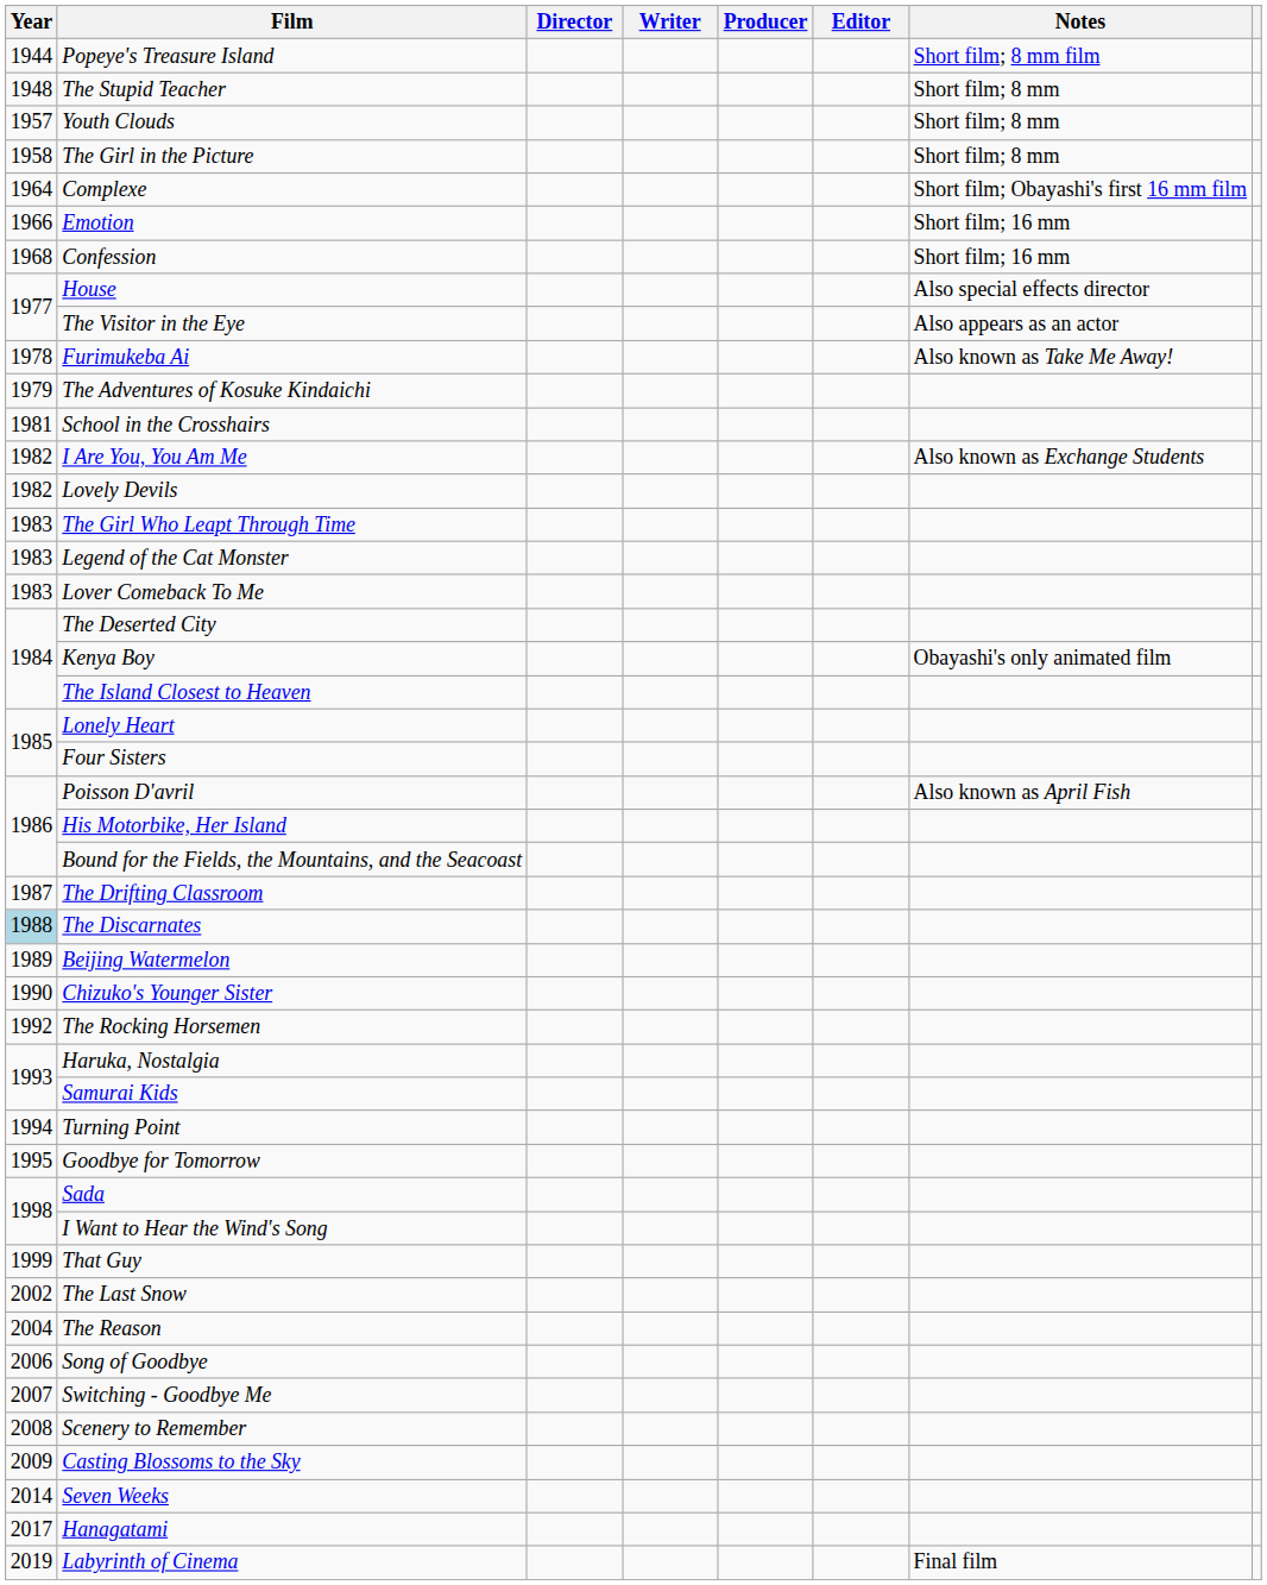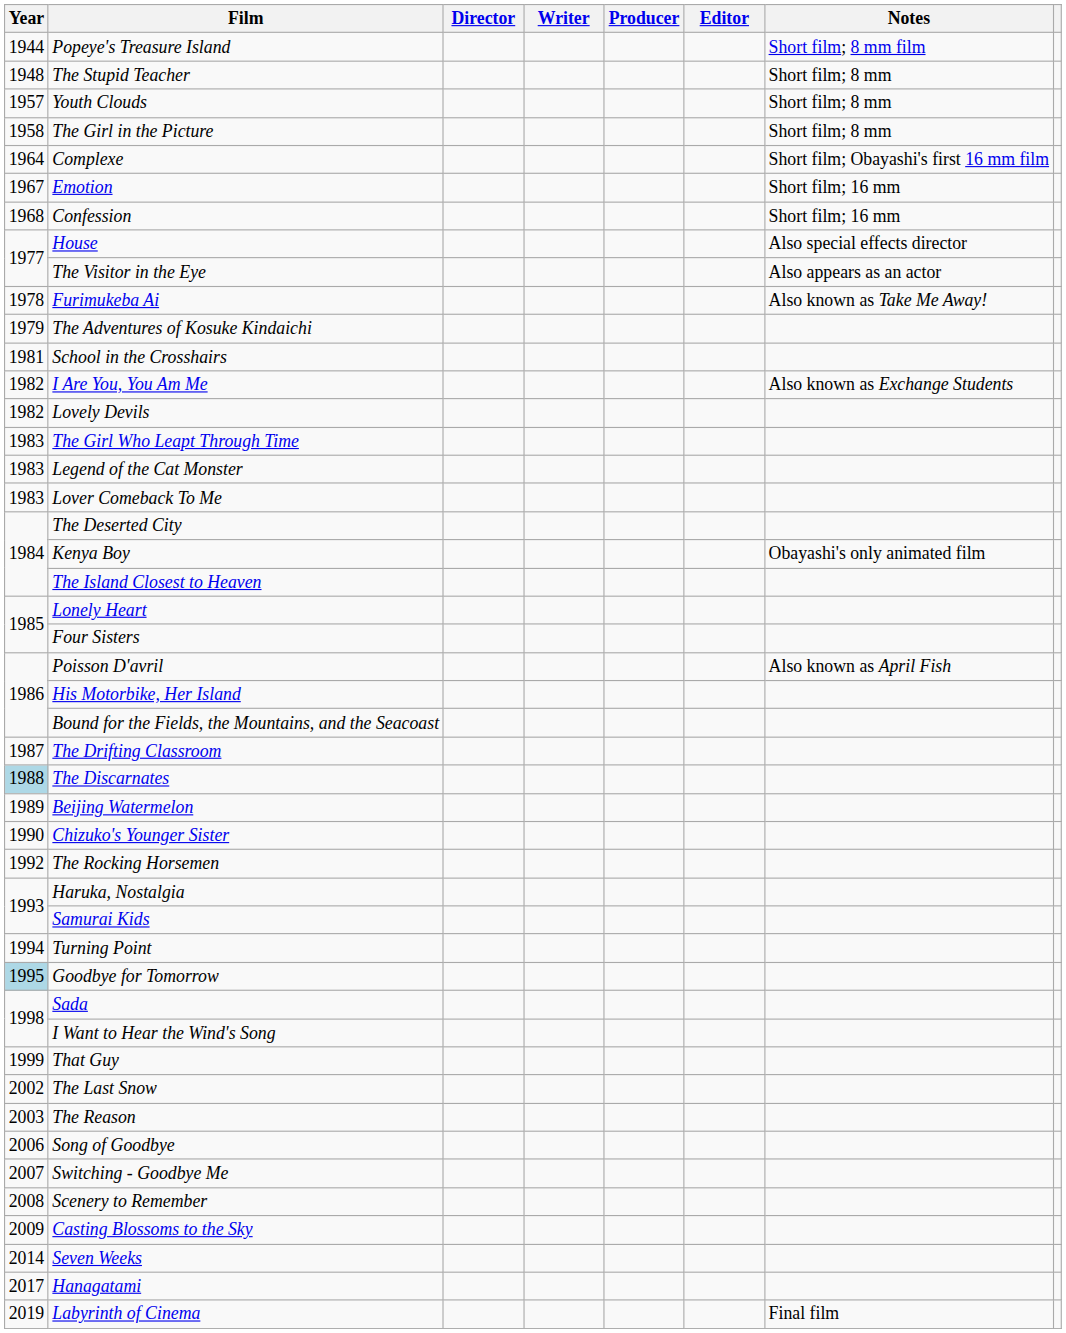Emotion | Year: 1966 -> 1967
Goodbye for Tomorrow | Year: no background -> lightblue background
The Reason | Year: 2004 -> 2003
